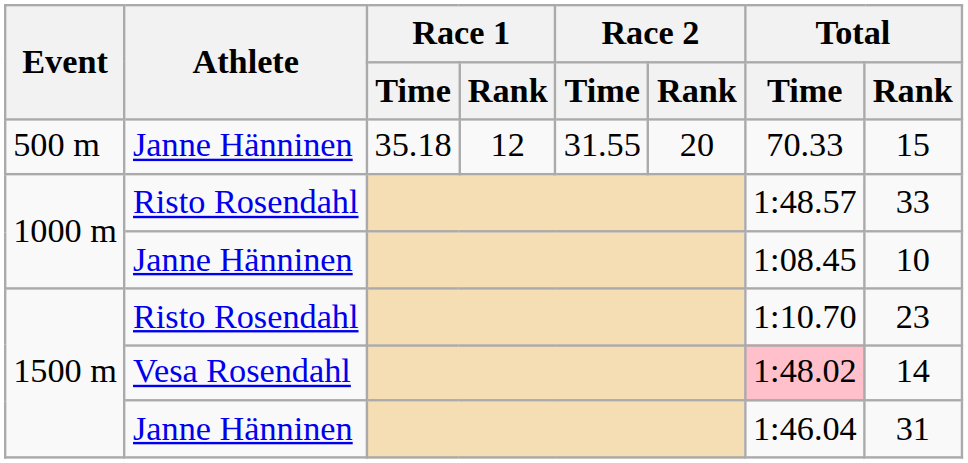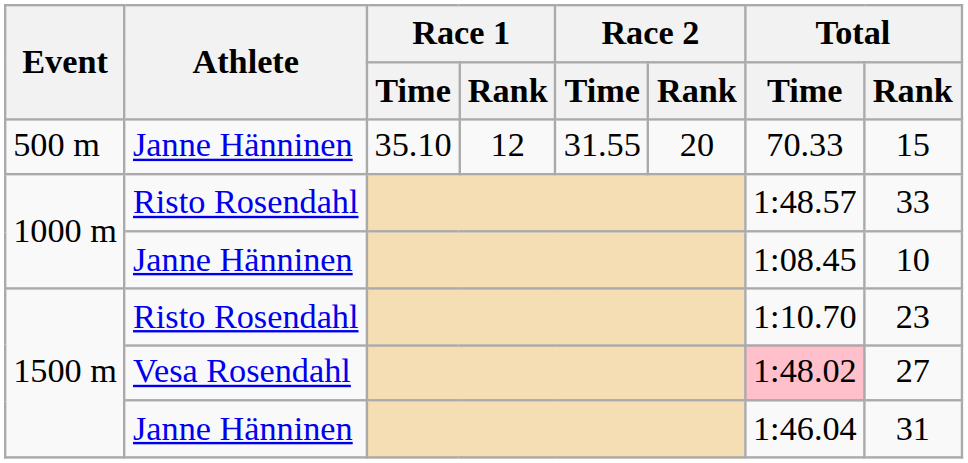500 m | Race 1 / Time: 35.18 -> 35.10
1500 m / Vesa Rosendahl | Total / Rank: 14 -> 27
